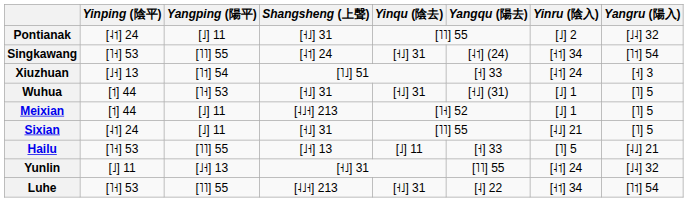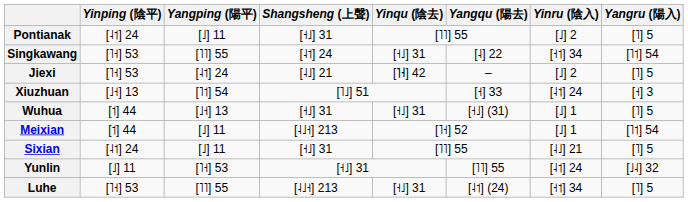Pontianak | Yangru (陽入): [˩˨] 32 -> [˥] 5
Singkawang | Yangqu (陽去): [˨˦] (24) -> [˨] 22
+ row: Jiexi | [˥˧] 53 | [˨˦] 24 | [˨˩] 21 | [˥˧] 42 | – | [˩] 2 | [˥] 5
Wuhua | Yangping (陽平): [˥˧] 53 -> [˩˧] 13
Meixian | Yangru (陽入): [˥] 5 -> [˥˦] 54
- row: Hailu | [˥˧] 53 | [˥˥] 55 | [˩˧] 13 | [˩] 11 | [˧] 33 | [˥] 5 | [˨˩] 21
Yunlin | Yangping (陽平): [˩˧] 13 -> [˥˧] 53
Luhe | Yangqu (陽去): [˨] 22 -> [˨˦] (24)
Luhe | Yangru (陽入): [˥˦] 54 -> [˥] 5
